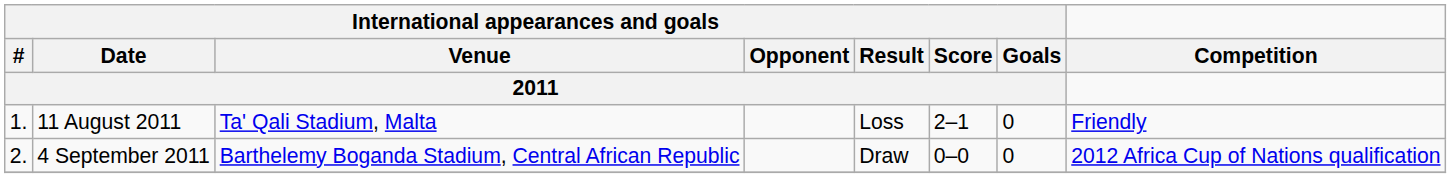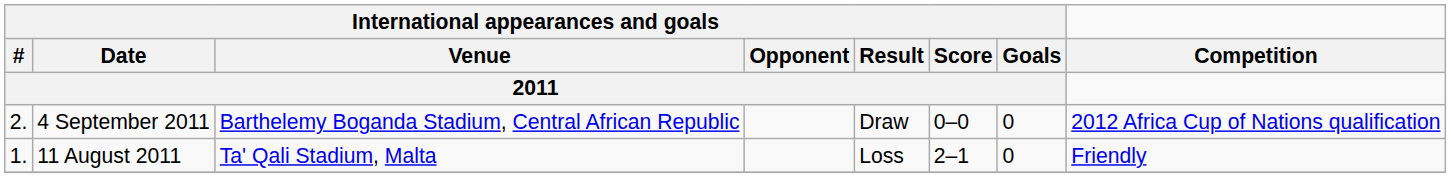rows swapped: 11 August 2011 <-> 4 September 2011
